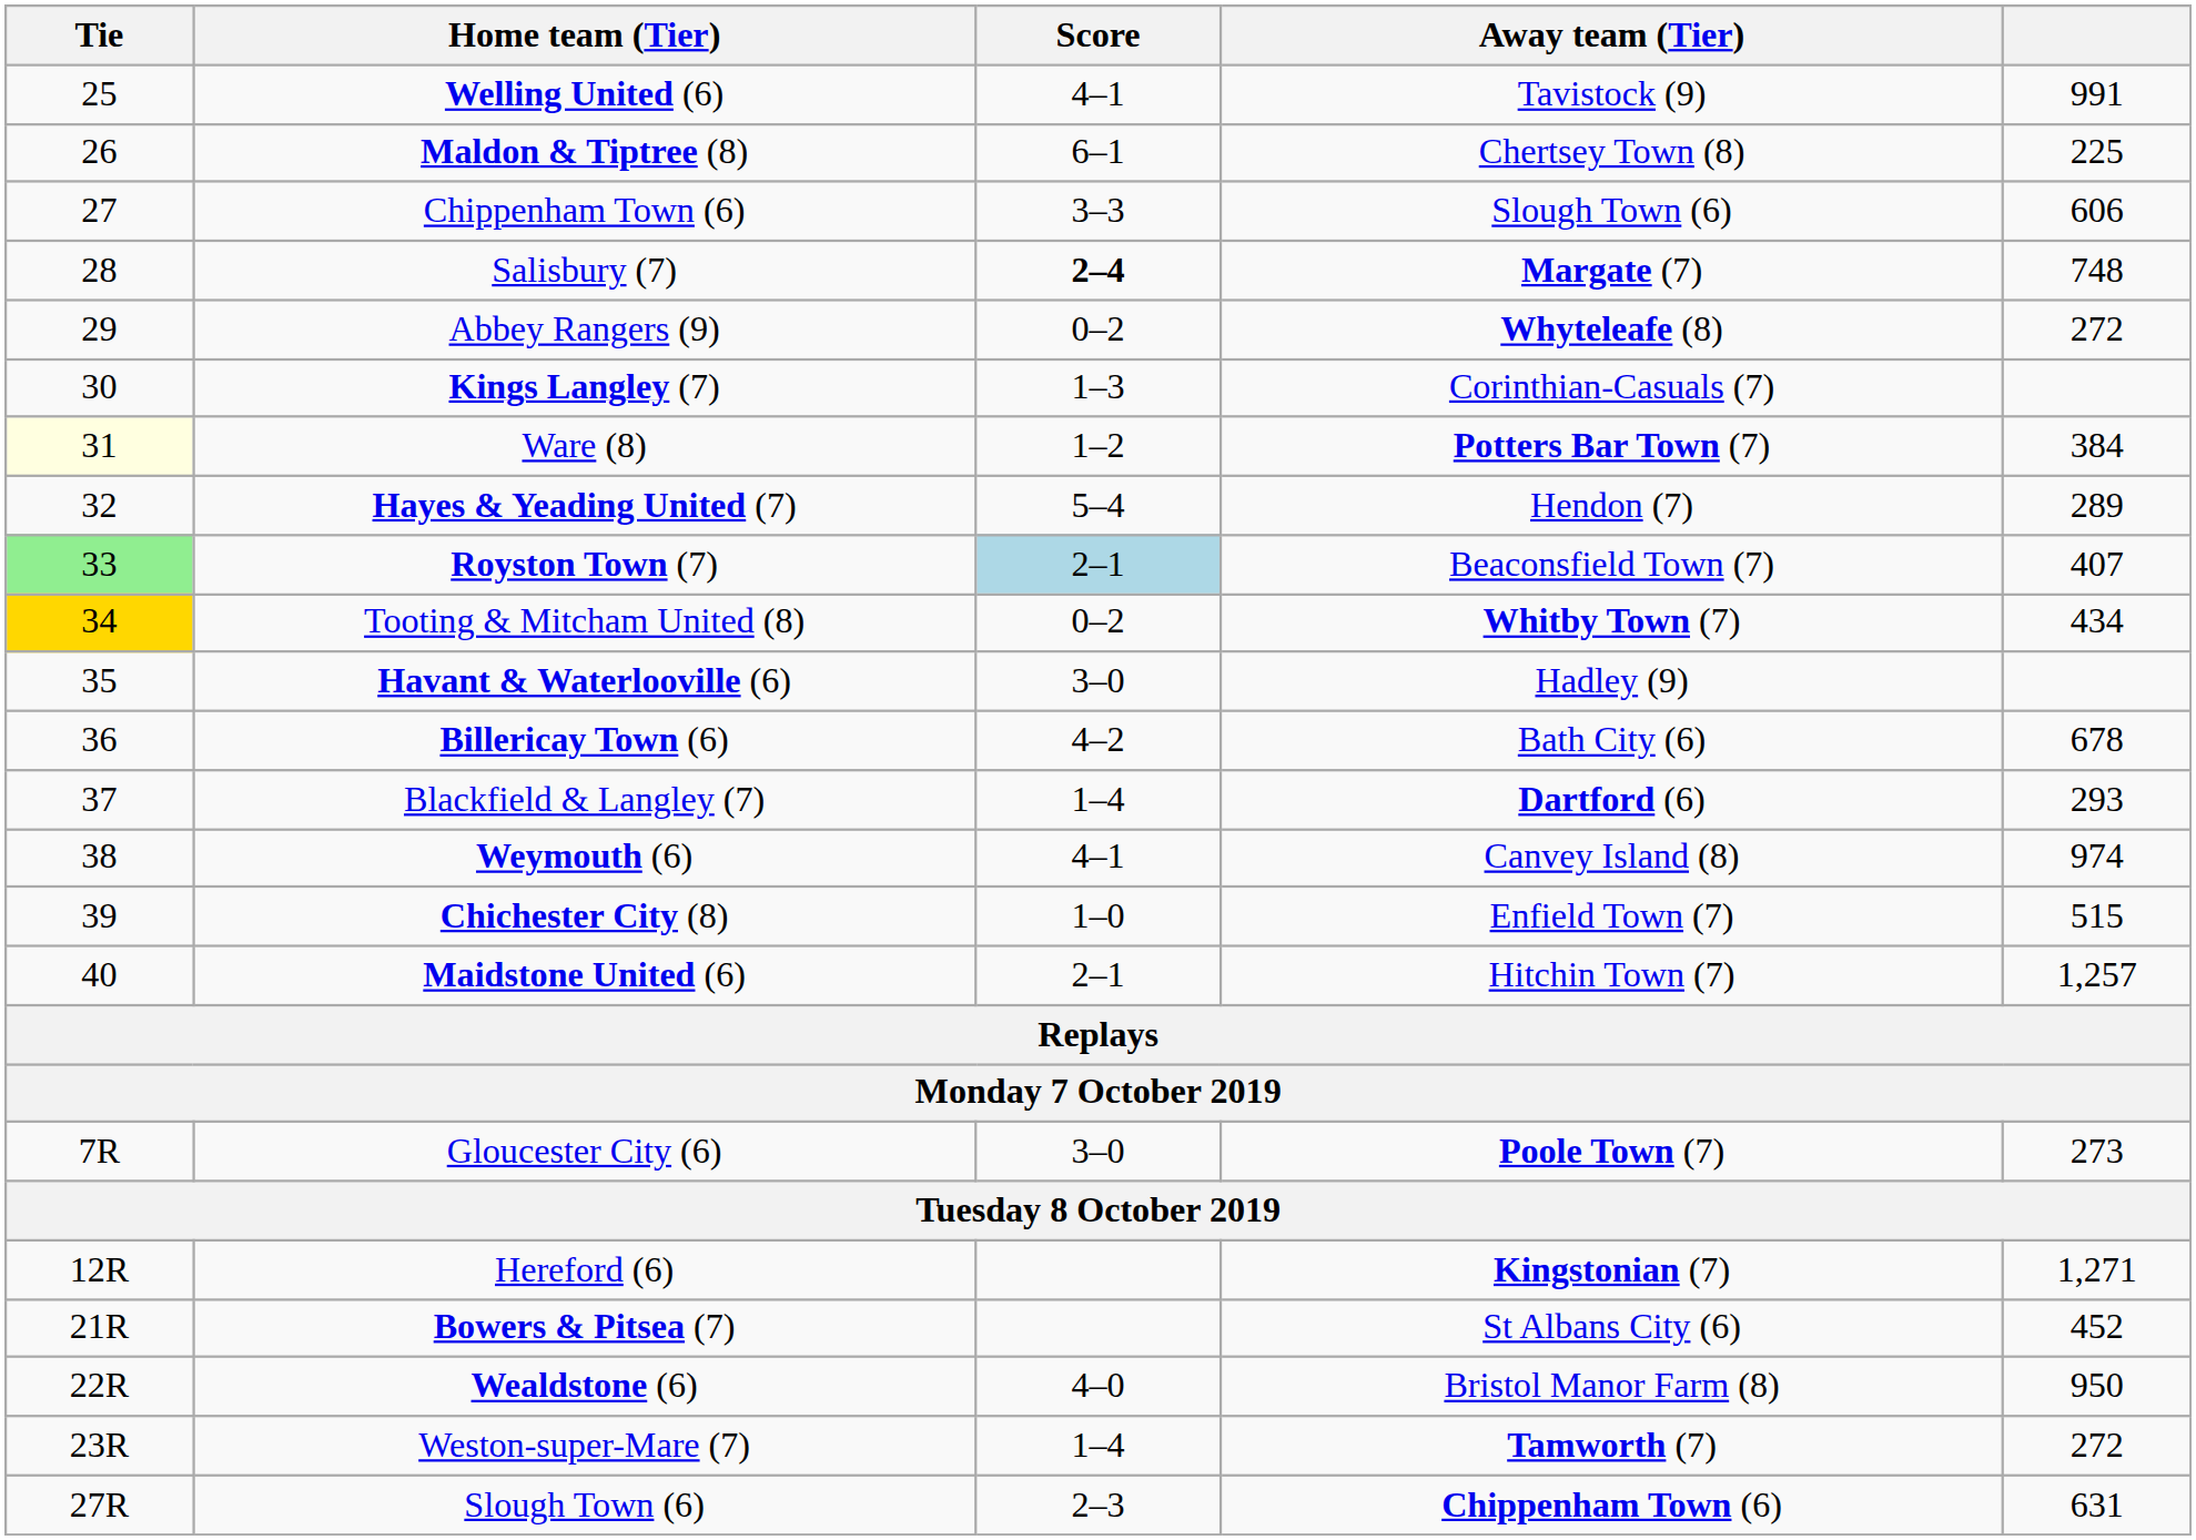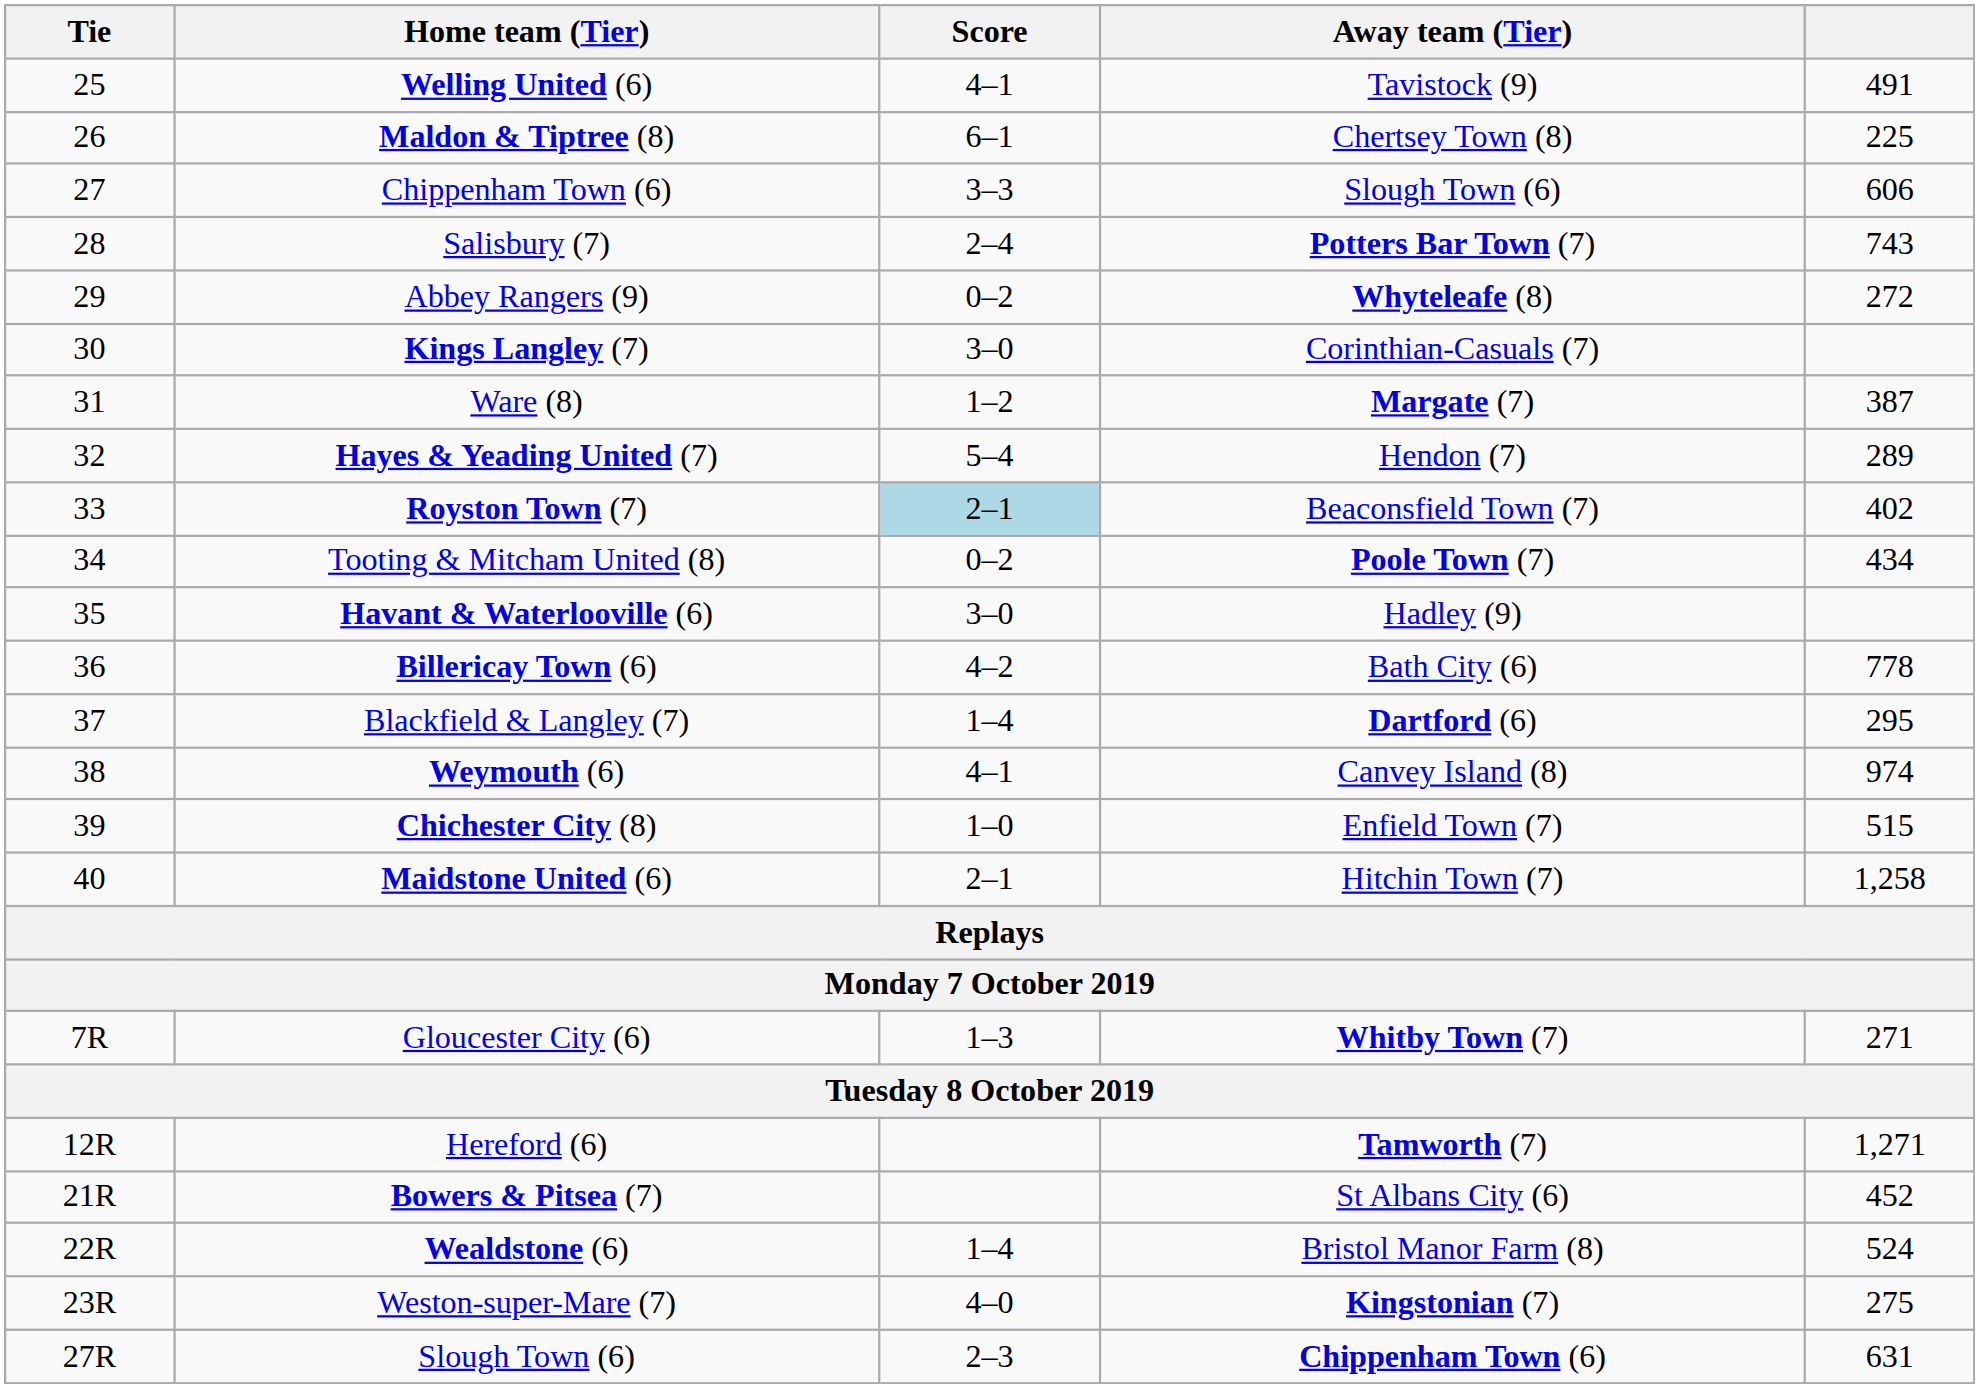Welling United (6) | column 5: 991 -> 491
Salisbury (7) | Score: bold -> normal
Salisbury (7) | Away team (Tier): Margate (7) -> Potters Bar Town (7)
Salisbury (7) | column 5: 748 -> 743
Kings Langley (7) | Score: 1–3 -> 3–0
Ware (8) | Tie: lightyellow background -> no background
Ware (8) | Away team (Tier): Potters Bar Town (7) -> Margate (7)
Ware (8) | column 5: 384 -> 387
Royston Town (7) | Tie: lightgreen background -> no background
Royston Town (7) | column 5: 407 -> 402
Tooting & Mitcham United (8) | Tie: gold background -> no background
Tooting & Mitcham United (8) | Away team (Tier): Whitby Town (7) -> Poole Town (7)
Billericay Town (6) | column 5: 678 -> 778
Blackfield & Langley (7) | column 5: 293 -> 295
Maidstone United (6) | column 5: 1,257 -> 1,258
Gloucester City (6) | Score: 3–0 -> 1–3
Gloucester City (6) | Away team (Tier): Poole Town (7) -> Whitby Town (7)
Gloucester City (6) | column 5: 273 -> 271
Hereford (6) | Away team (Tier): Kingstonian (7) -> Tamworth (7)
Wealdstone (6) | Score: 4–0 -> 1–4
Wealdstone (6) | column 5: 950 -> 524
Weston-super-Mare (7) | Score: 1–4 -> 4–0
Weston-super-Mare (7) | Away team (Tier): Tamworth (7) -> Kingstonian (7)
Weston-super-Mare (7) | column 5: 272 -> 275
